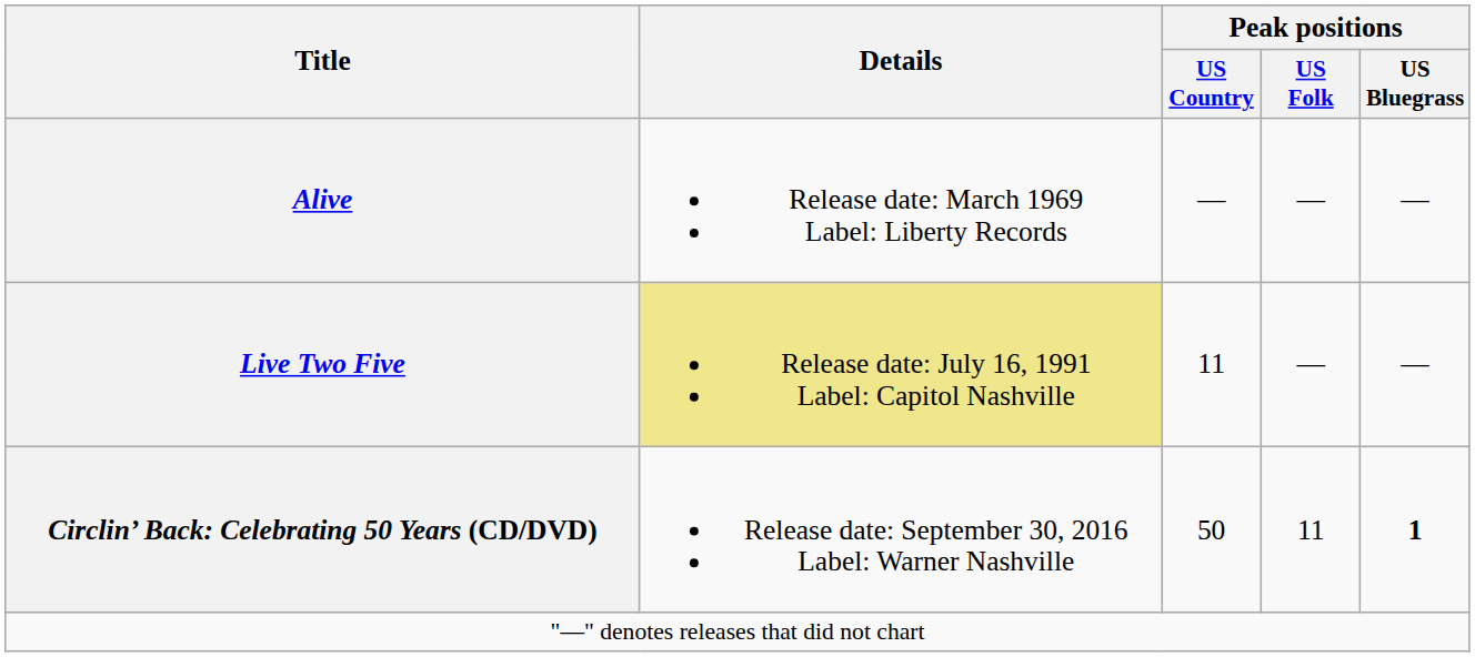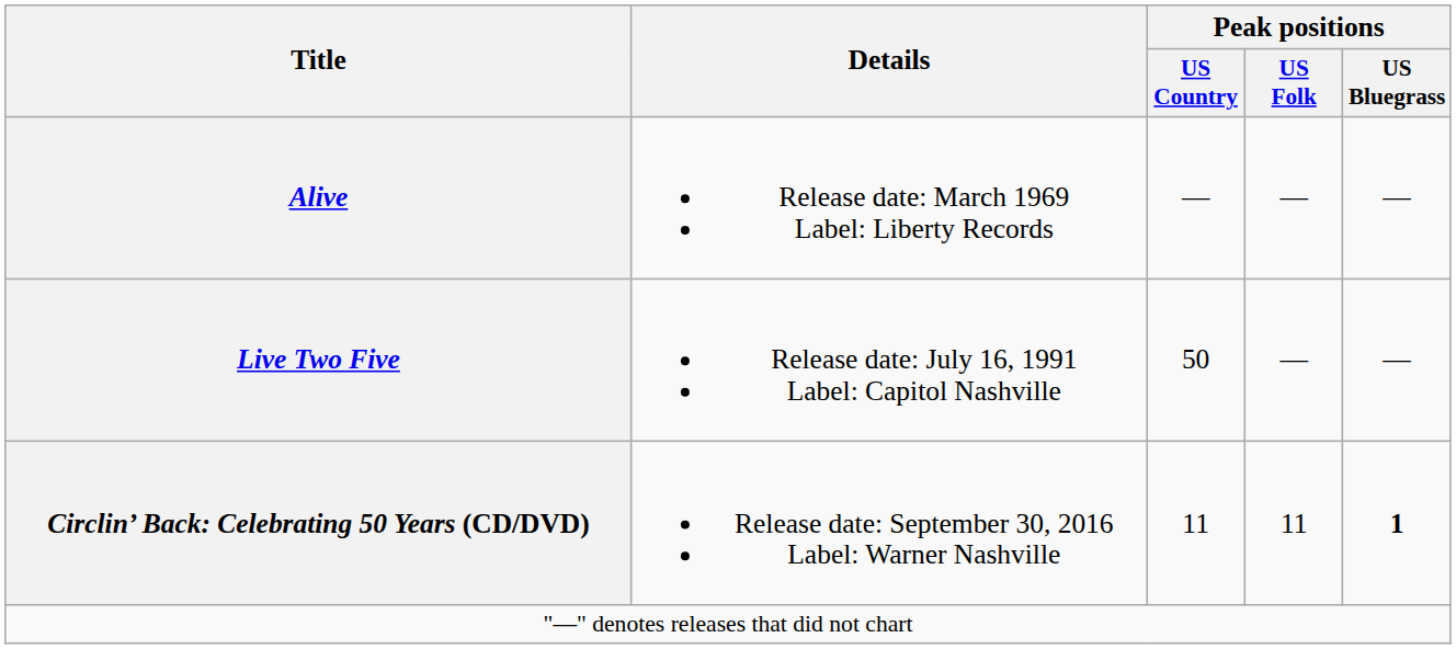Live Two Five | Details: khaki background -> no background
Live Two Five | Peak positions / US Country: 11 -> 50
Circlin’ Back: Celebrating 50 Years (CD/DVD) | Peak positions / US Country: 50 -> 11
